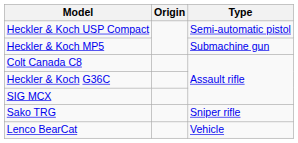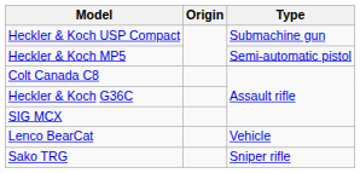Heckler & Koch USP Compact | Type: Semi-automatic pistol -> Submachine gun
Heckler & Koch MP5 | Type: Submachine gun -> Semi-automatic pistol
rows swapped: Sako TRG <-> Lenco BearCat
